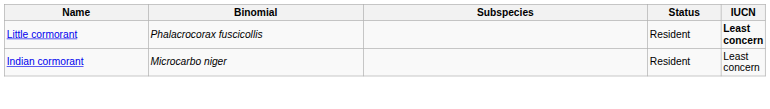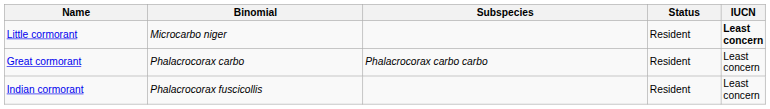Little cormorant | Binomial: Phalacrocorax fuscicollis -> Microcarbo niger
+ row: Great cormorant | Phalacrocorax carbo | Phalacrocorax carbo carbo | Resident | Least concern
Indian cormorant | Binomial: Microcarbo niger -> Phalacrocorax fuscicollis
